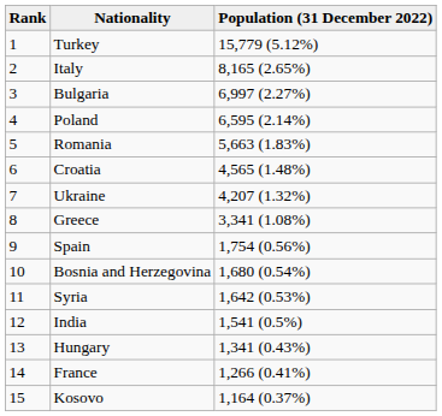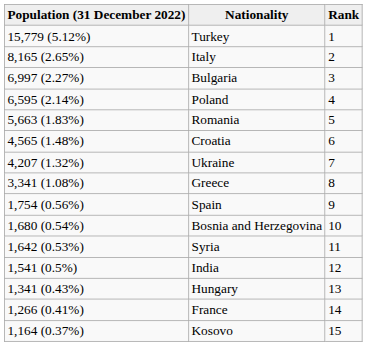columns swapped: Rank <-> Population (31 December 2022)
